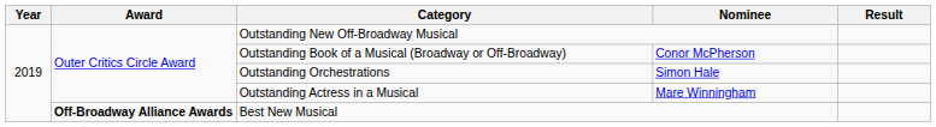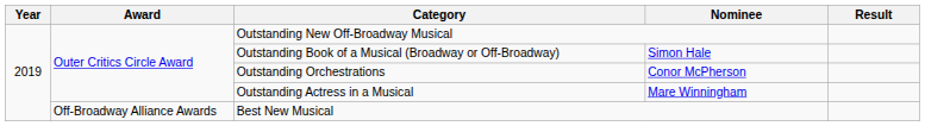Outstanding Book of a Musical (Broadway or Off-Broadway) | Nominee: Conor McPherson -> Simon Hale
Outstanding Orchestrations | Nominee: Simon Hale -> Conor McPherson
Best New Musical | Award: bold -> normal
